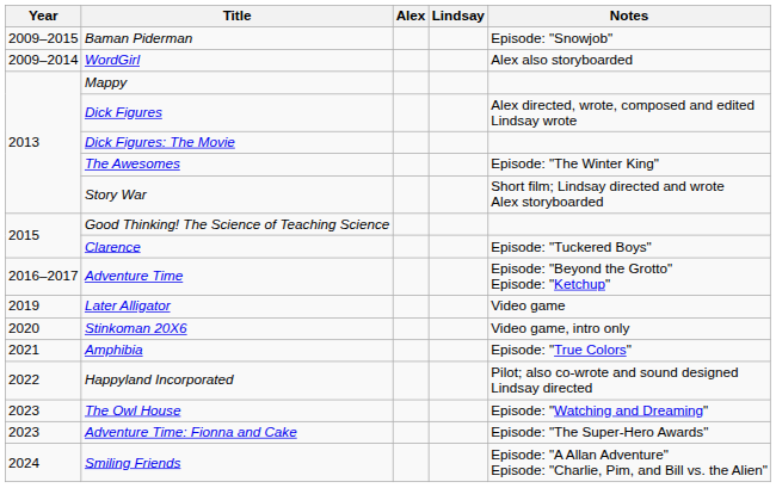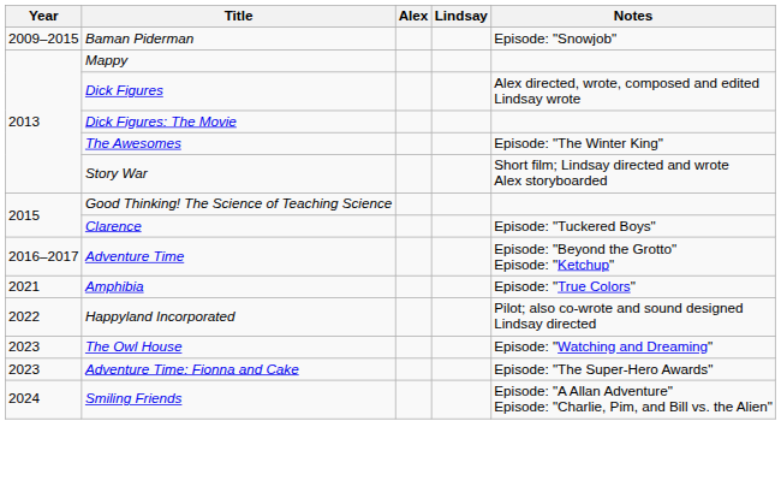- row: 2009–2014 | WordGirl | Alex also storyboarded
- row: 2019 | Later Alligator | Video game
- row: 2020 | Stinkoman 20X6 | Video game, intro only
